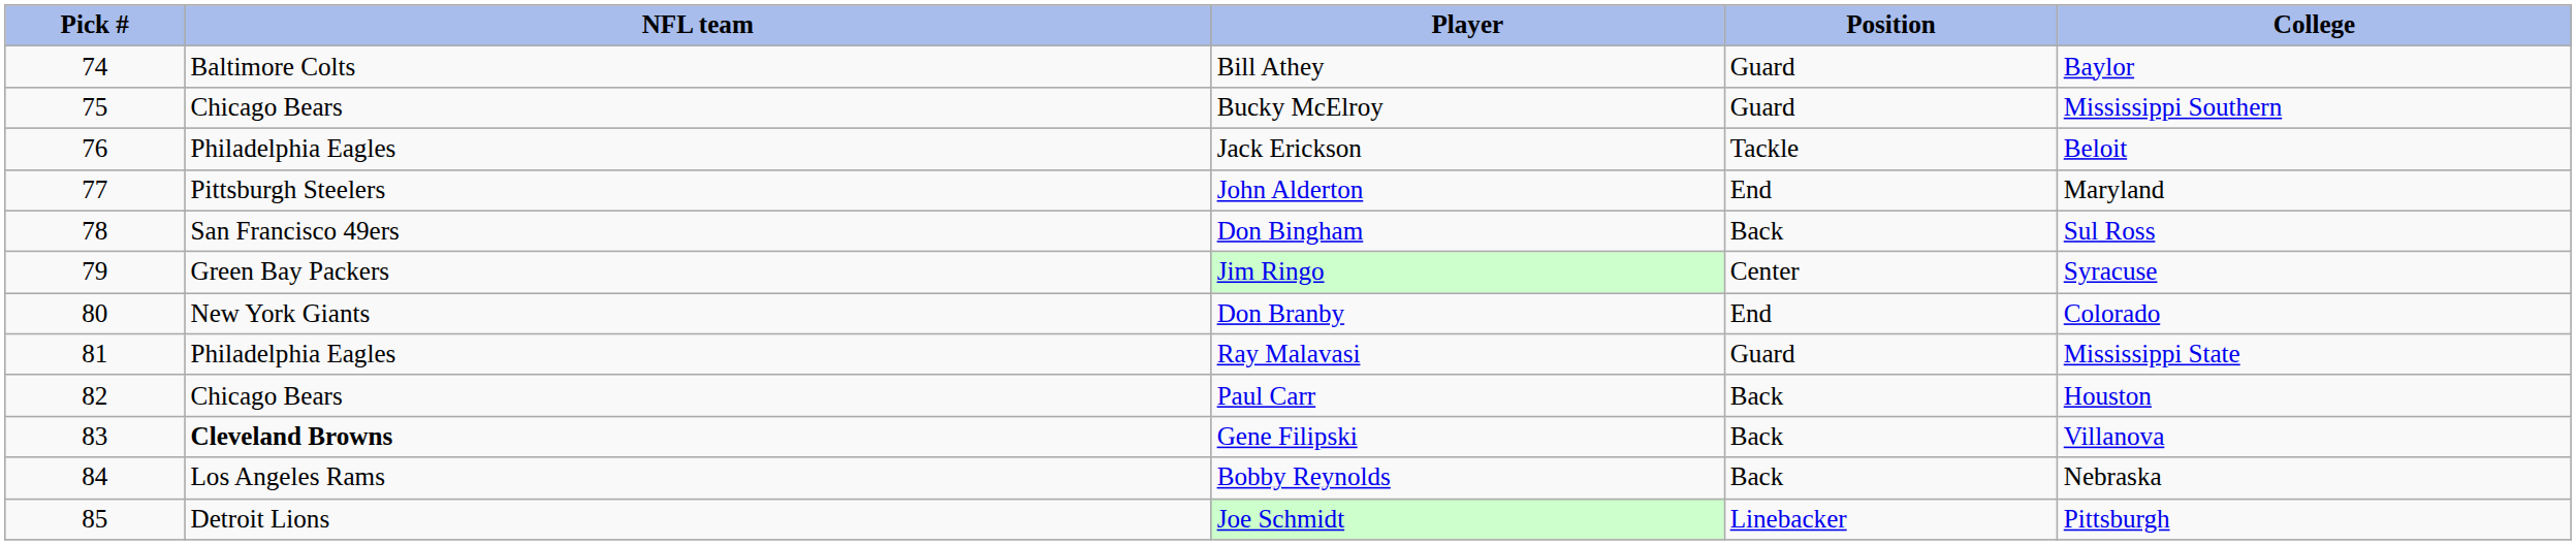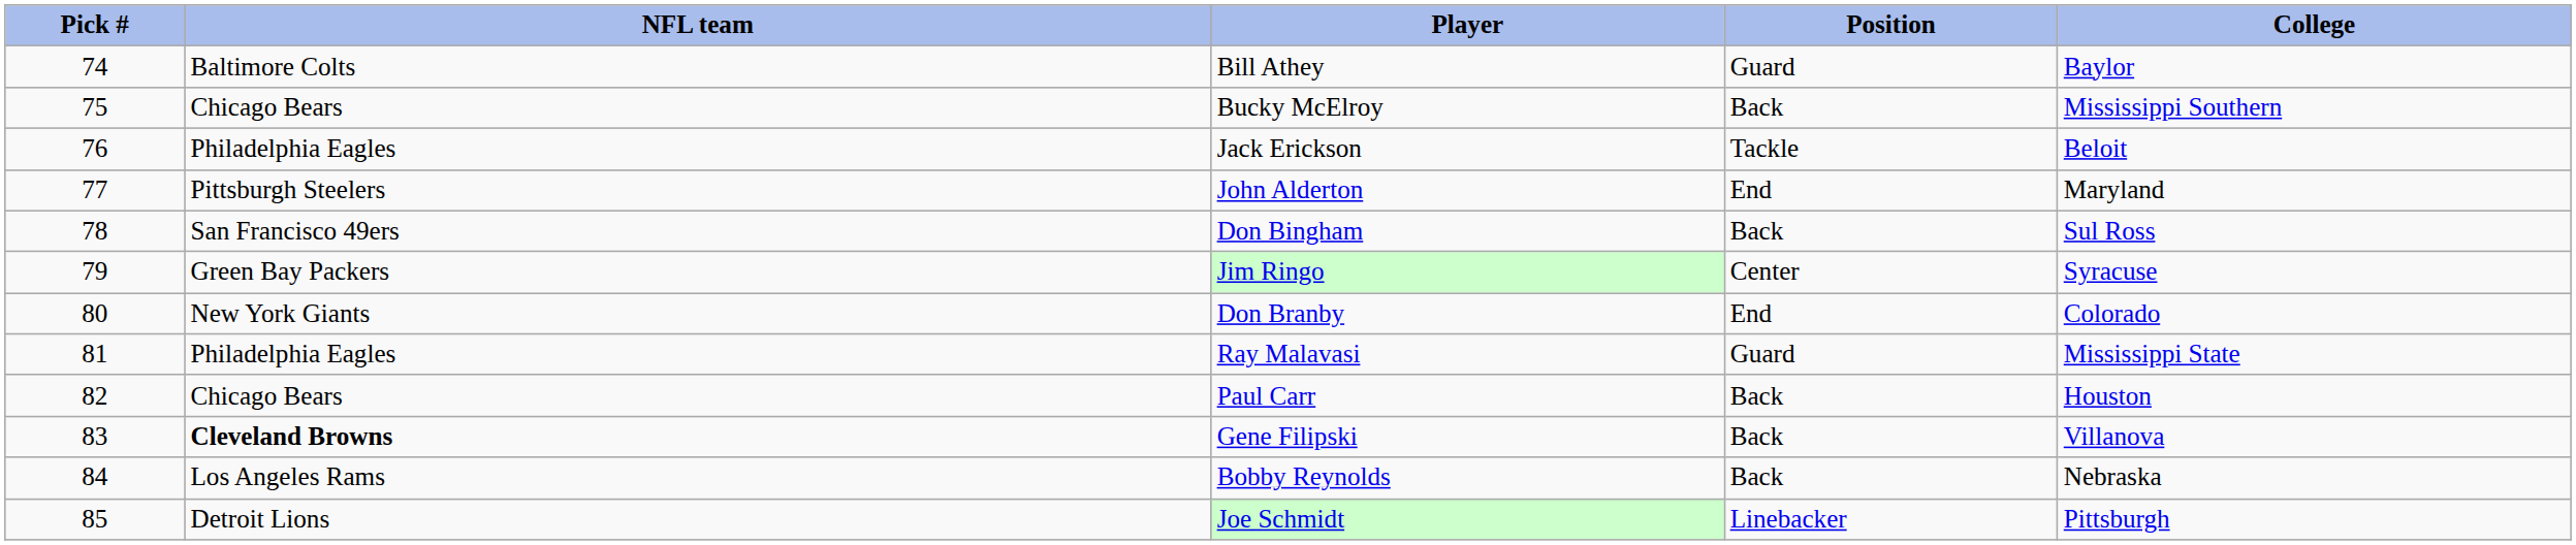Bucky McElroy | Position: Guard -> Back
